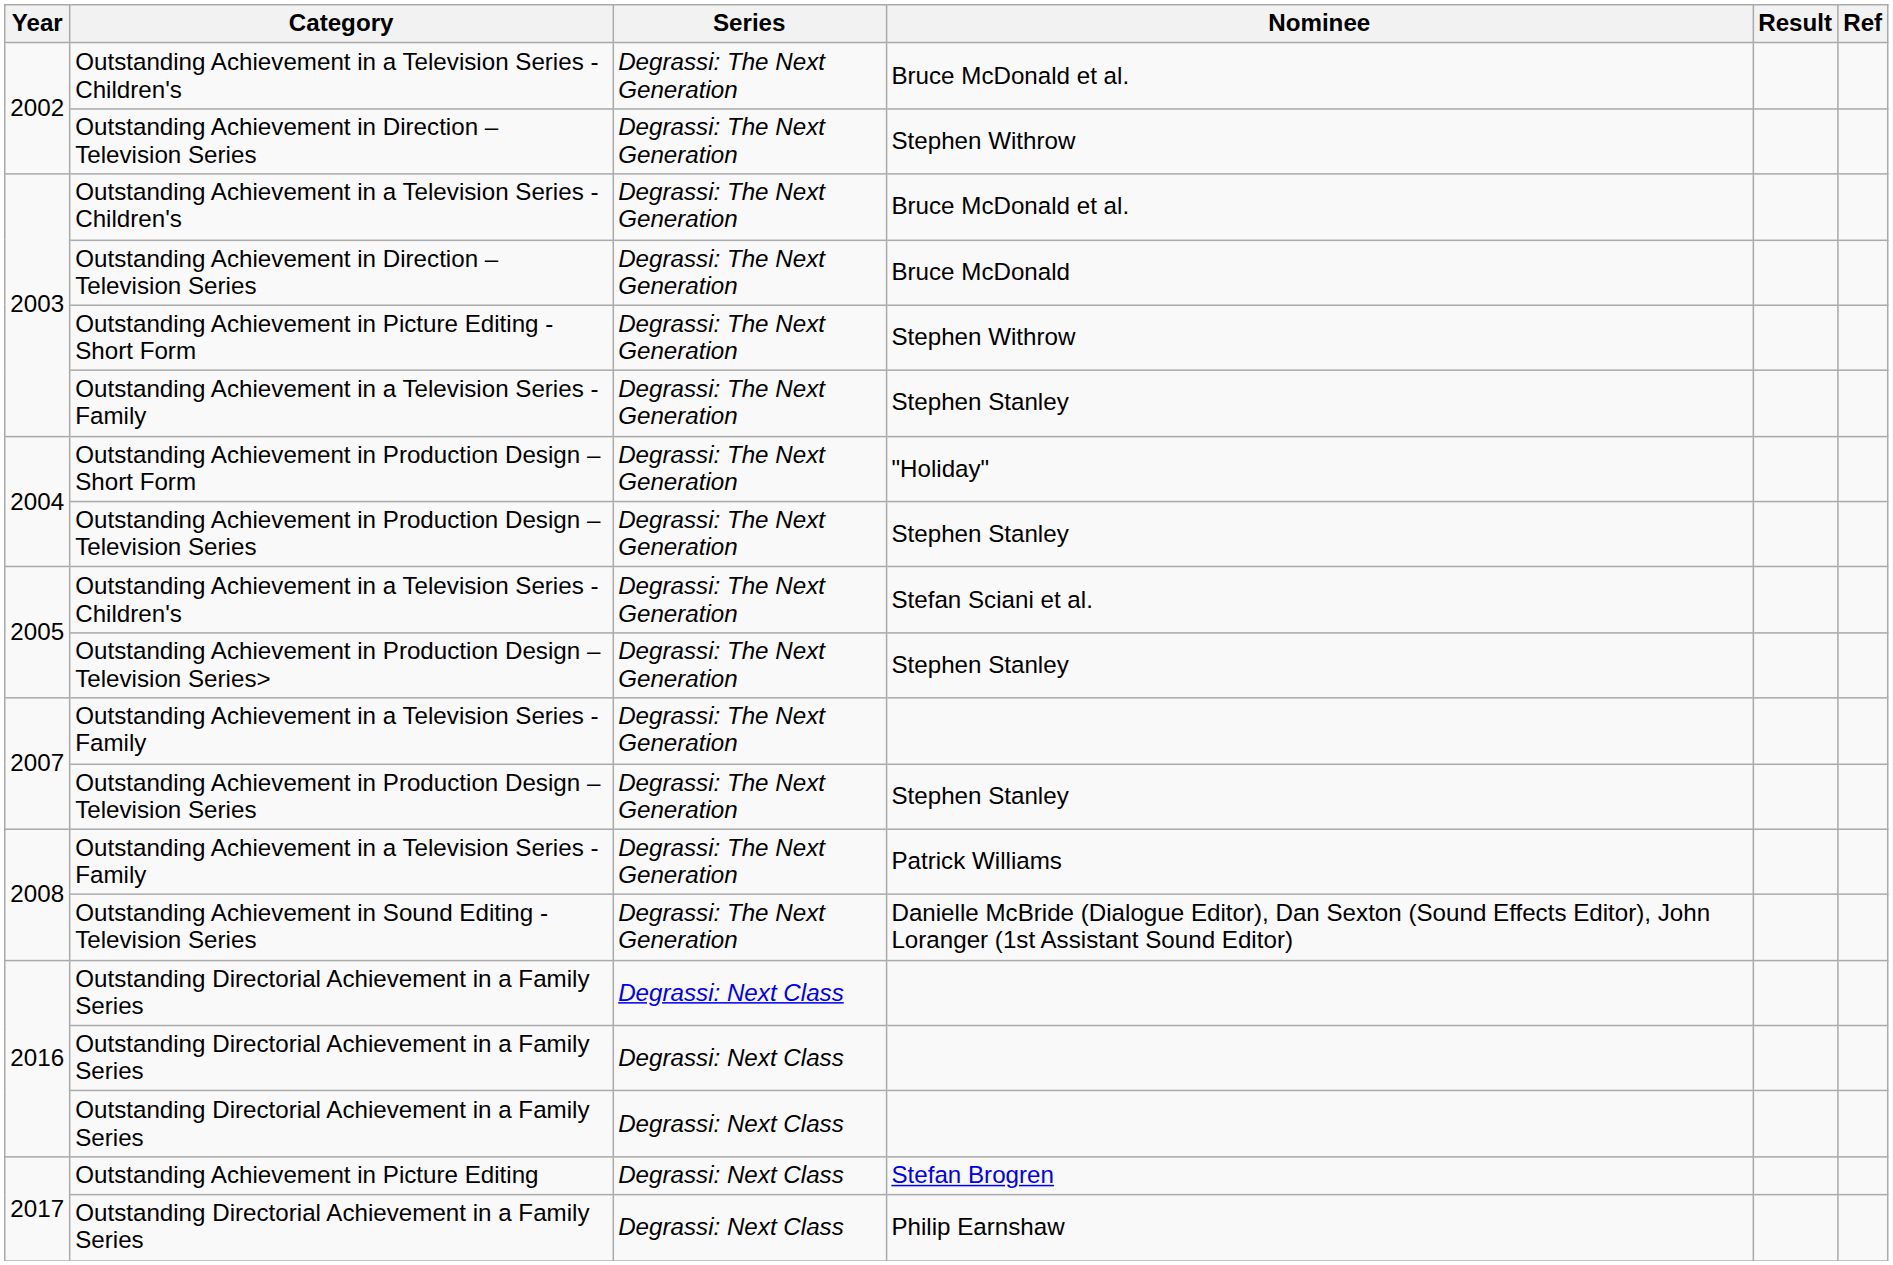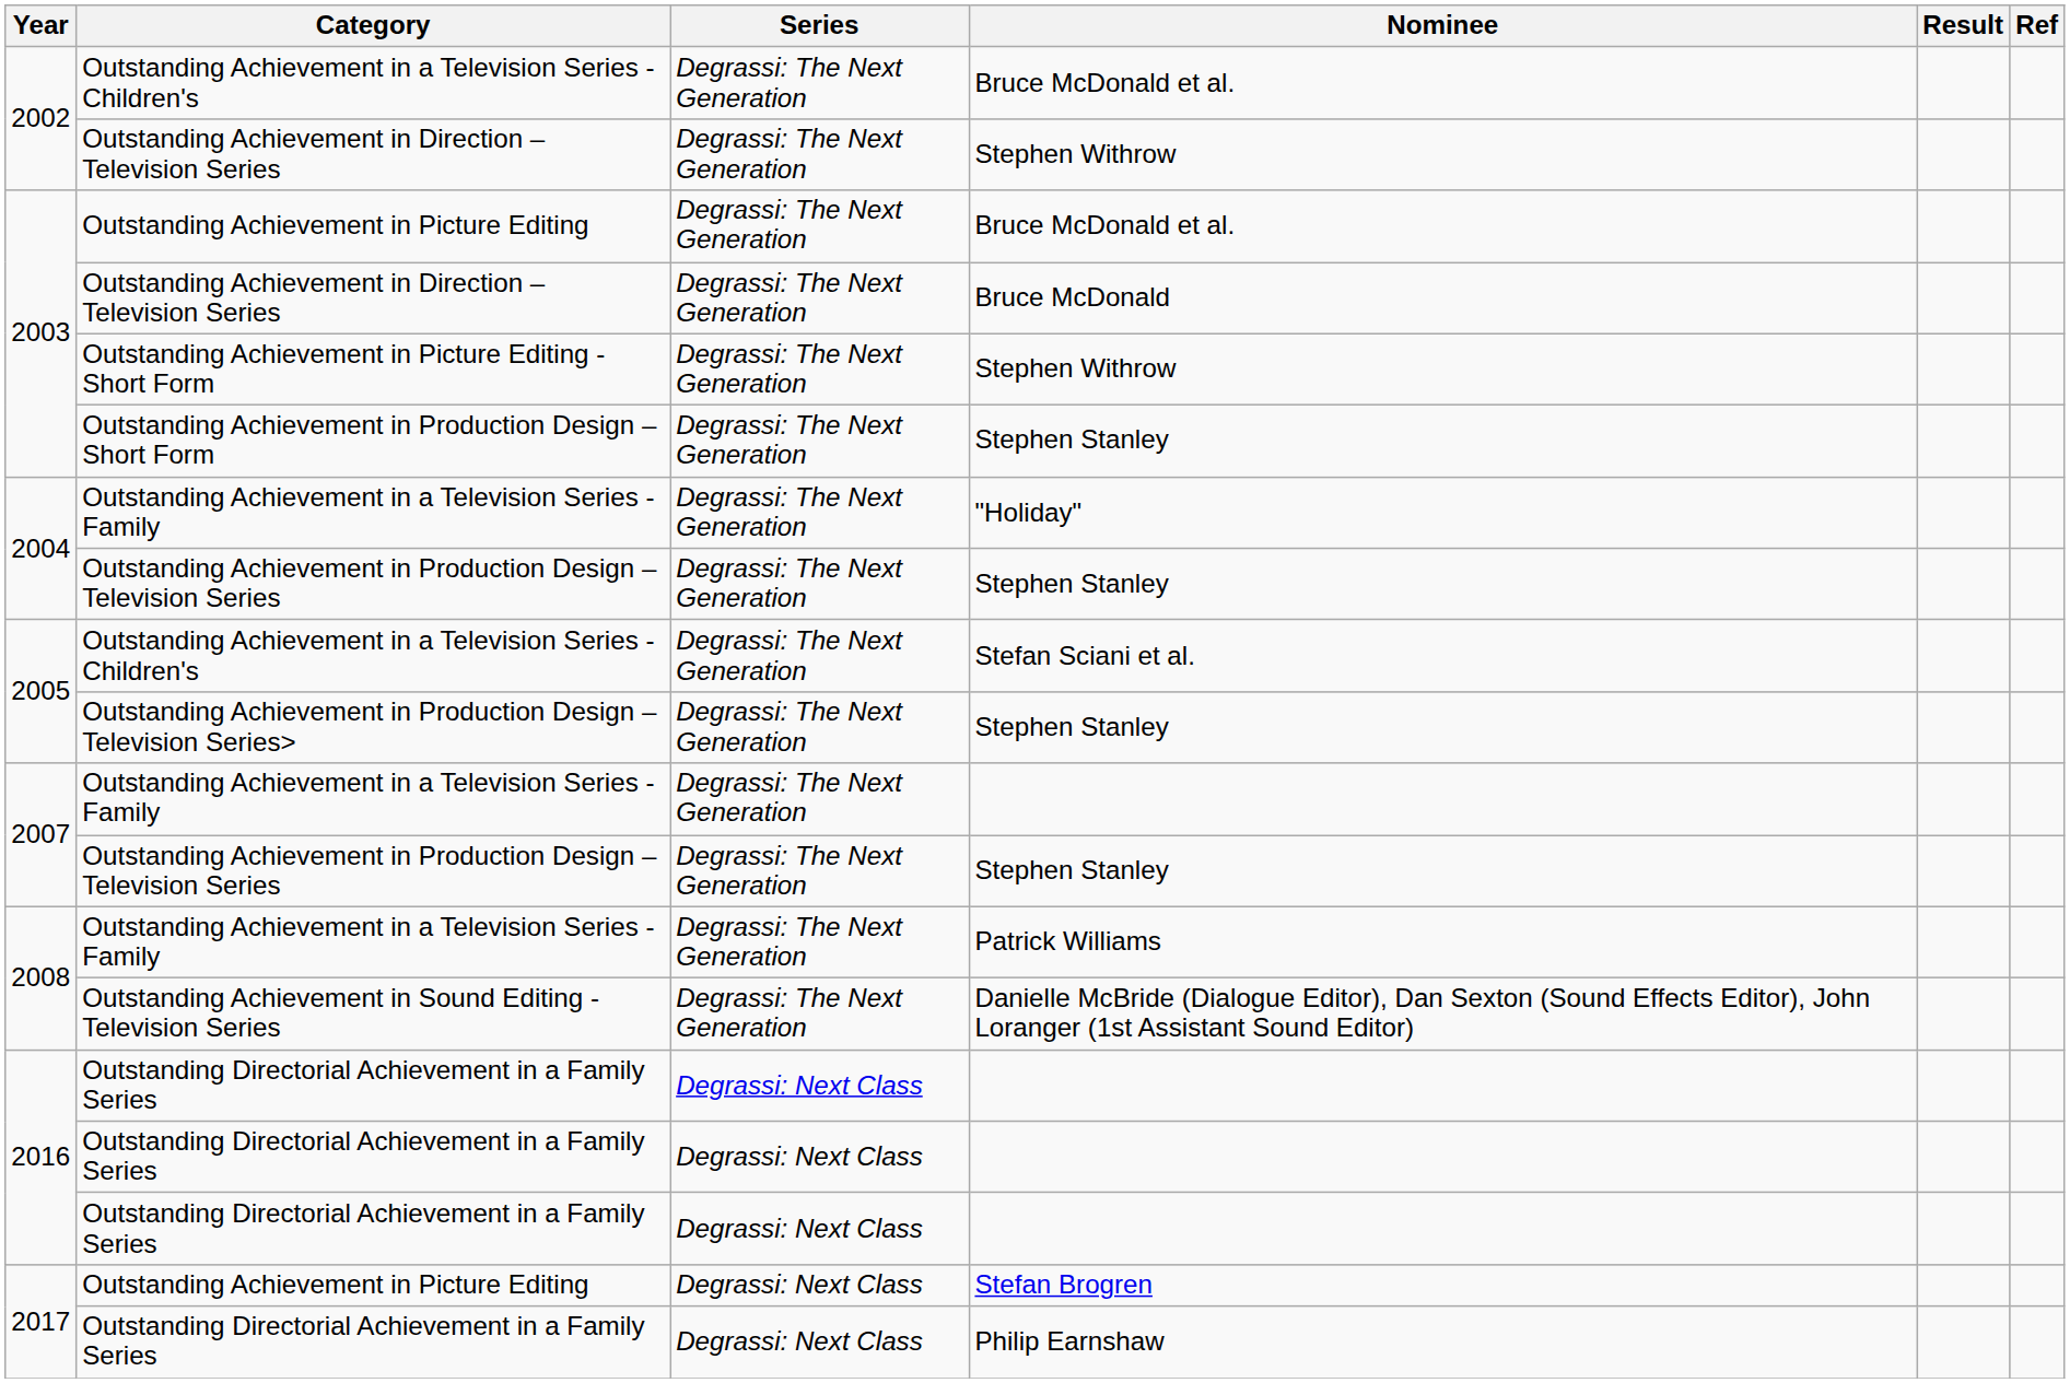2003 / Bruce McDonald et al. | Category: Outstanding Achievement in a Television Series - Children's -> Outstanding Achievement in Picture Editing
2003 / Stephen Stanley | Category: Outstanding Achievement in a Television Series - Family -> Outstanding Achievement in Production Design – Short Form
"Holiday" | Category: Outstanding Achievement in Production Design – Short Form -> Outstanding Achievement in a Television Series - Family
